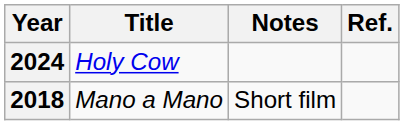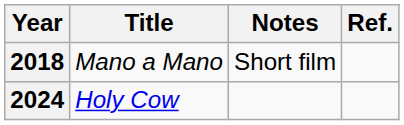rows swapped: 2018 <-> 2024
